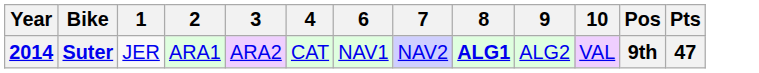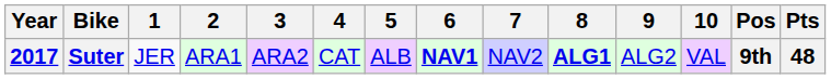+ column: 5 | ALB
Suter | Year: 2014 -> 2017
Suter | 6: normal -> bold
Suter | Pts: 47 -> 48
